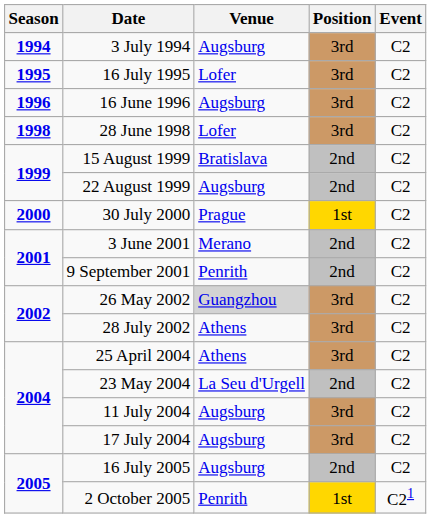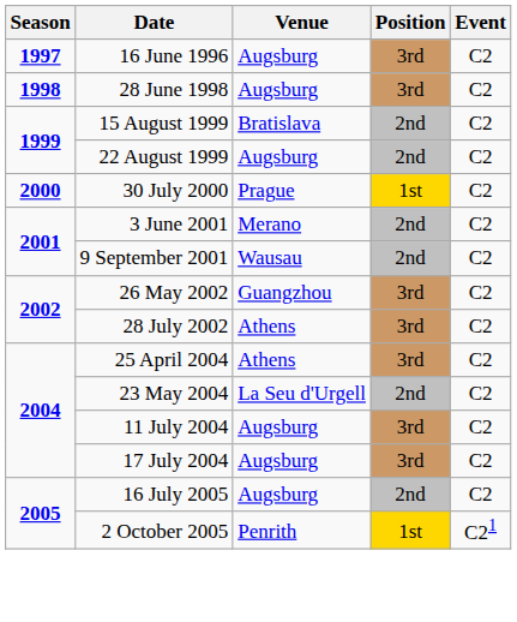- row: 1994 | 3 July 1994 | Augsburg | 3rd | C2
- row: 1995 | 16 July 1995 | Lofer | 3rd | C2
16 June 1996 | Season: 1996 -> 1997
28 June 1998 | Venue: Lofer -> Augsburg
9 September 2001 | Venue: Penrith -> Wausau
26 May 2002 | Venue: lightgrey background -> no background
